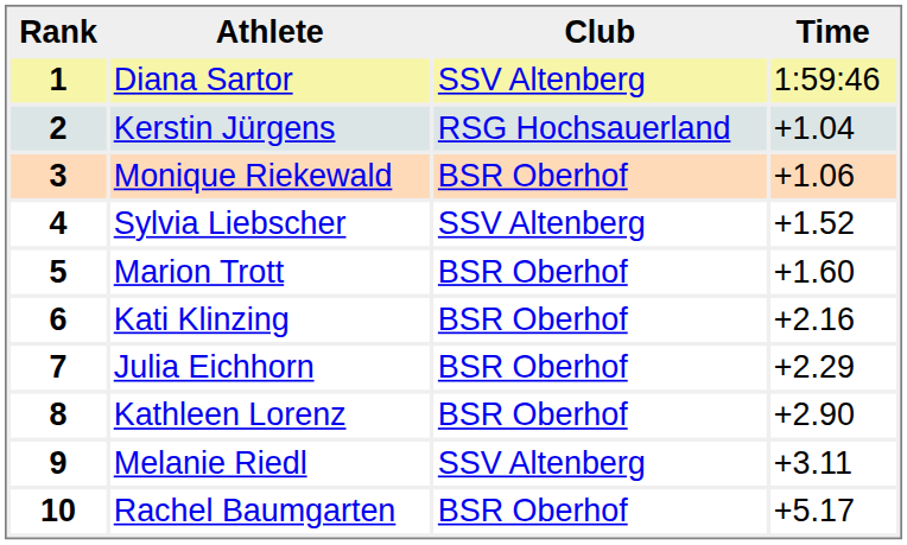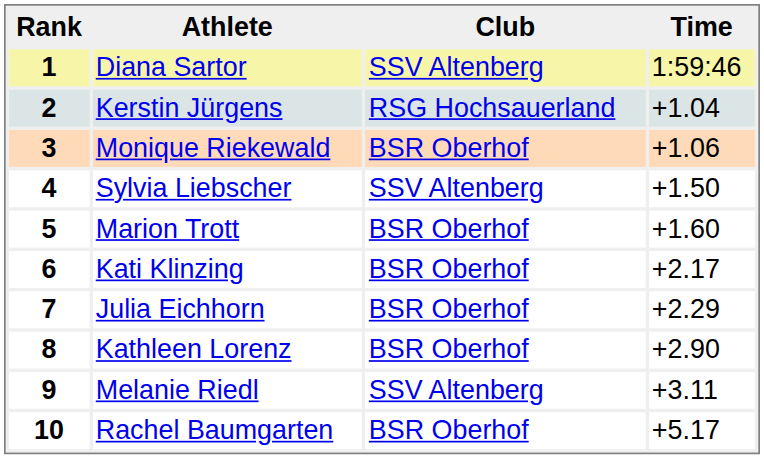4 | Time: +1.52 -> +1.50
6 | Time: +2.16 -> +2.17
